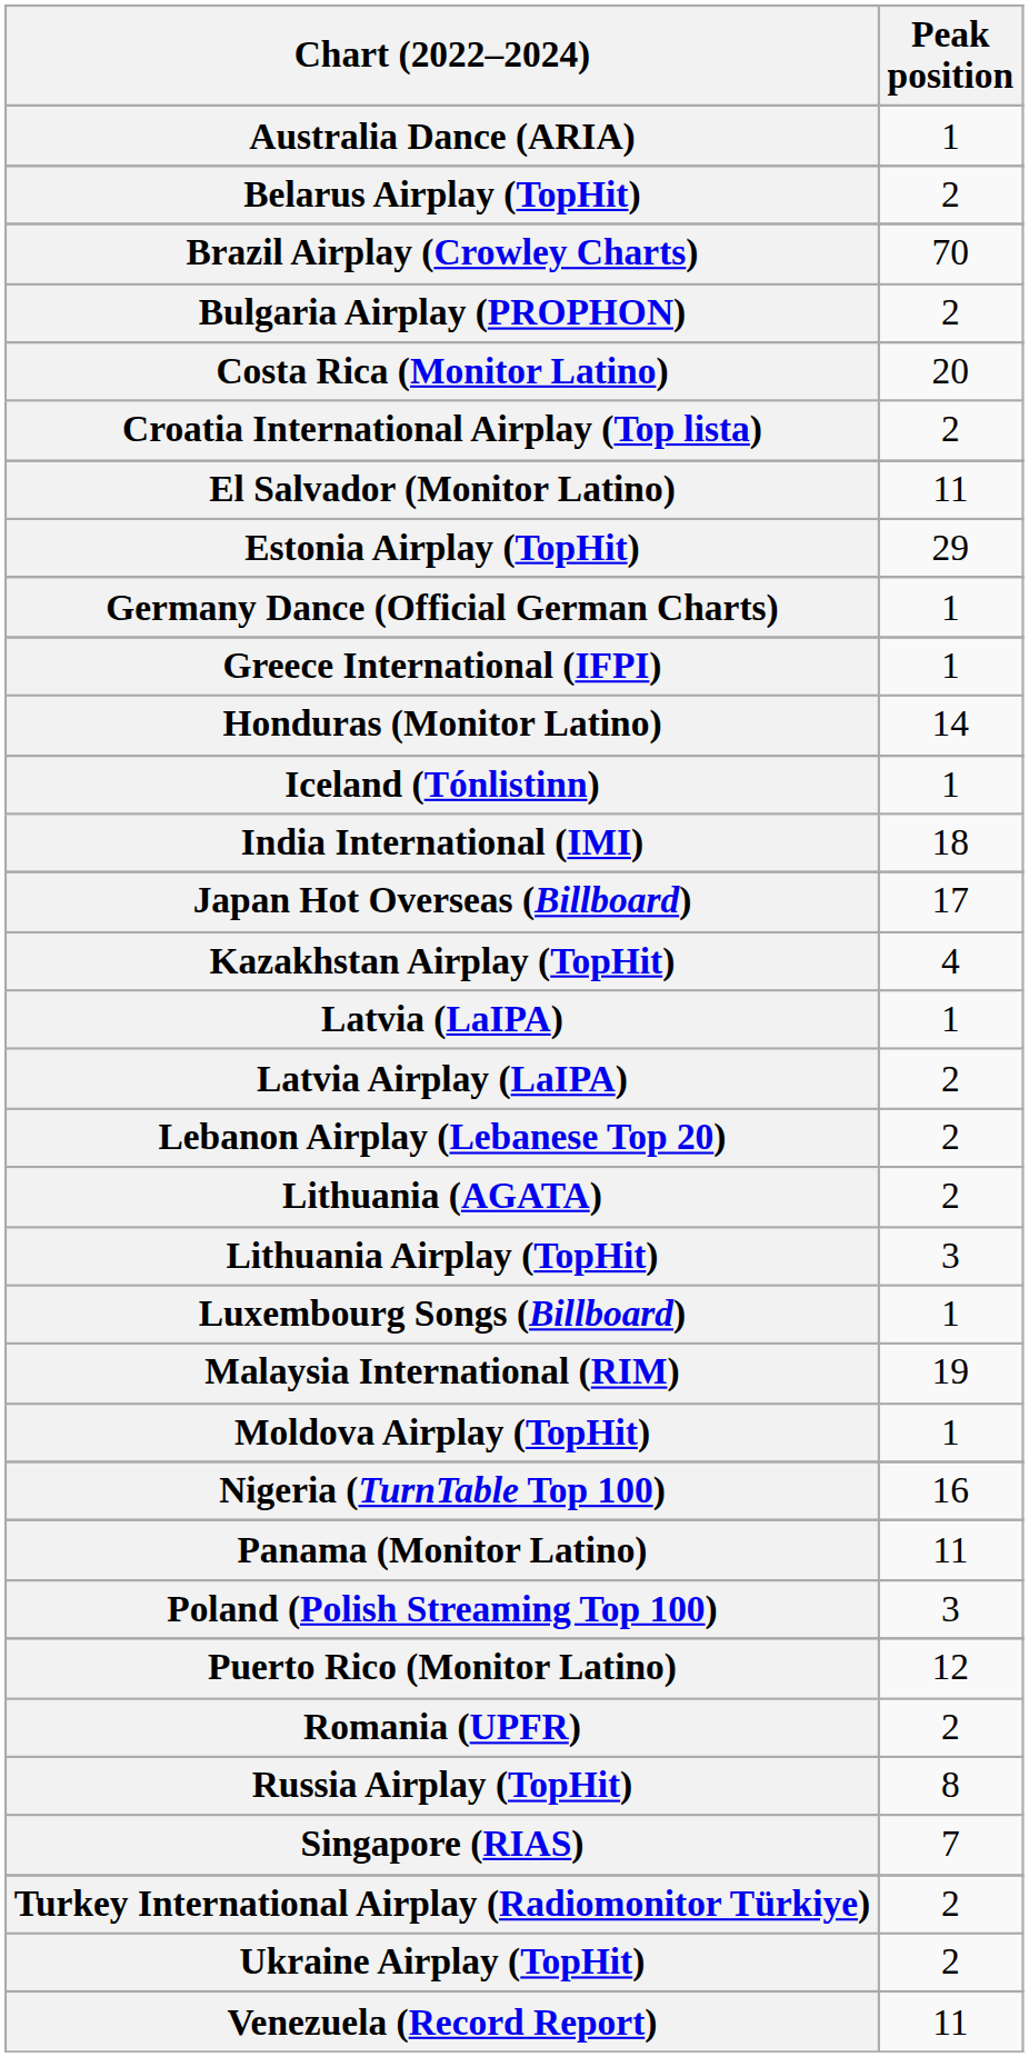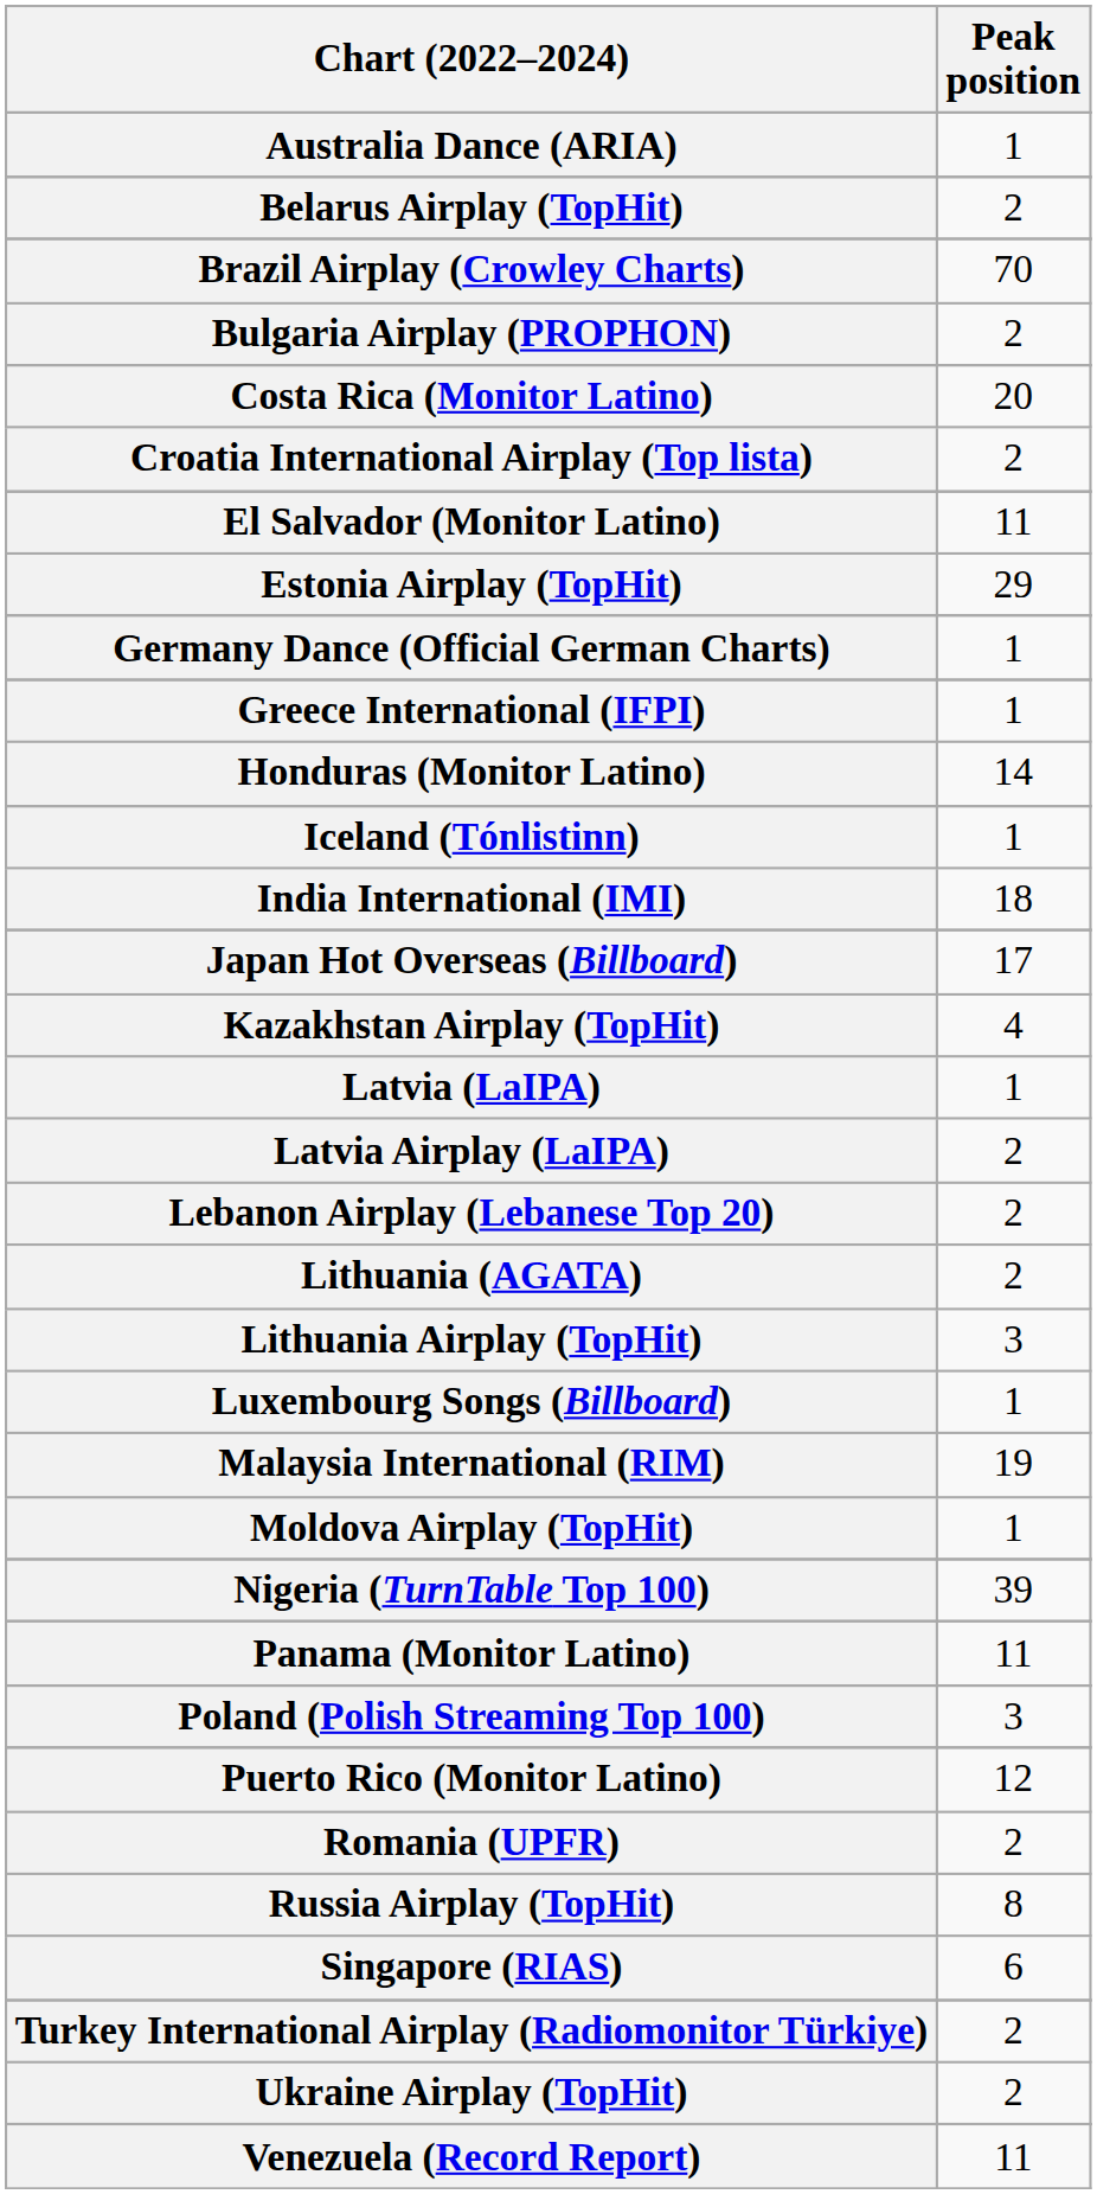Nigeria (TurnTable Top 100) | Peak position: 16 -> 39
Singapore (RIAS) | Peak position: 7 -> 6
